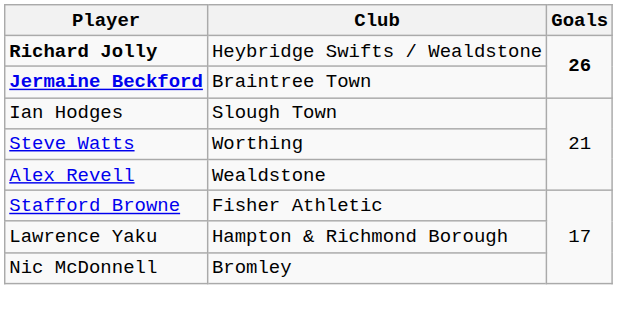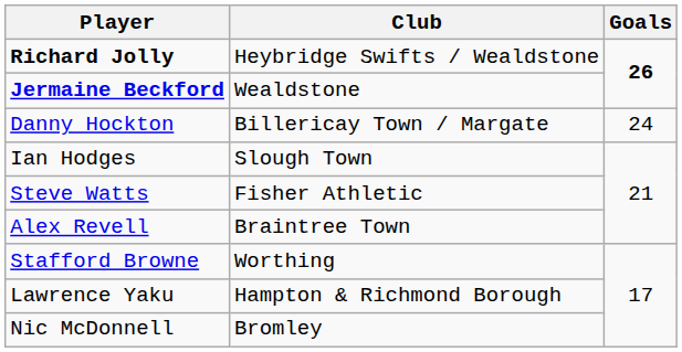Jermaine Beckford | Club: Braintree Town -> Wealdstone
+ row: Danny Hockton | Billericay Town / Margate | 24
Steve Watts | Club: Worthing -> Fisher Athletic
Alex Revell | Club: Wealdstone -> Braintree Town
Stafford Browne | Club: Fisher Athletic -> Worthing
